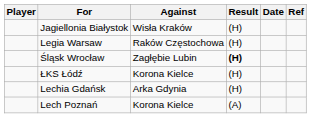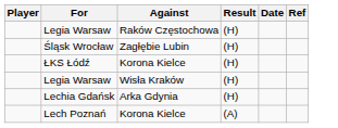- row: Jagiellonia Białystok | Wisła Kraków | (H)
Śląsk Wrocław | Result: bold -> normal
+ row: Legia Warsaw | Wisła Kraków | (H)
